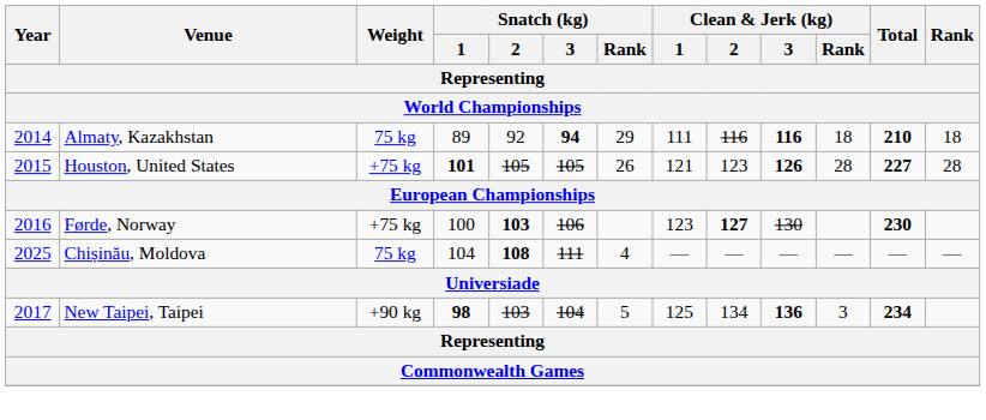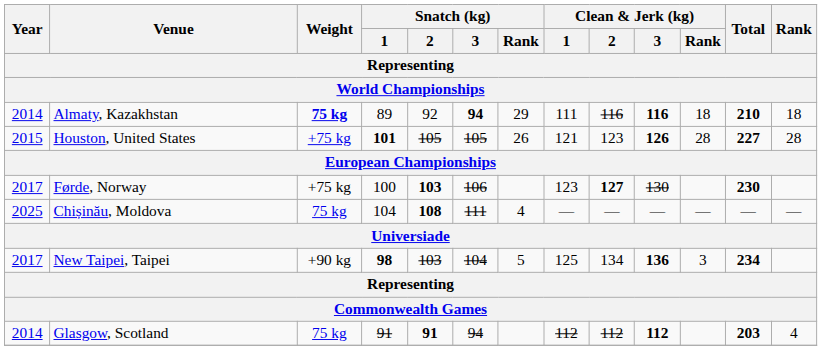Almaty, Kazakhstan | Weight: normal -> bold
Førde, Norway | Year: 2016 -> 2017
+ row: 2014 | Glasgow, Scotland | 75 kg | 91 | 91 | 94 | 112 | 112 | 112 | 203 | 4
